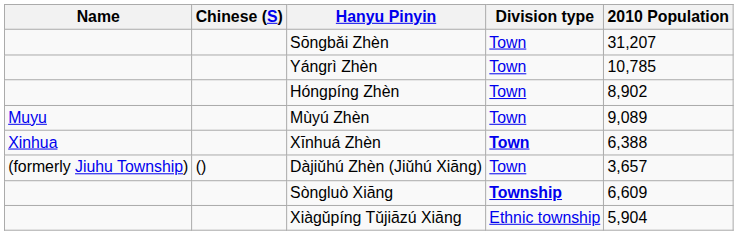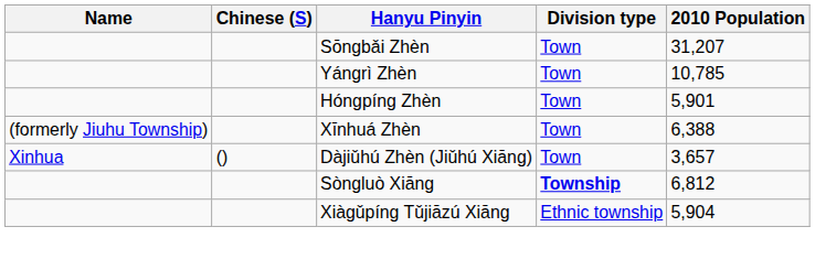Hóngpíng Zhèn | 2010 Population: 8,902 -> 5,901
- row: Muyu | Mùyú Zhèn | Town | 9,089
Xīnhuá Zhèn | Name: Xinhua -> (formerly Jiuhu Township)
Xīnhuá Zhèn | Division type: bold -> normal
Dàjiǔhú Zhèn (Jiǔhú Xiāng) | Name: (formerly Jiuhu Township) -> Xinhua
Sòngluò Xiāng | 2010 Population: 6,609 -> 6,812
